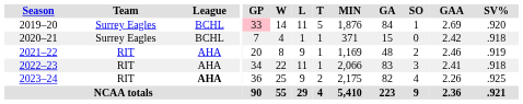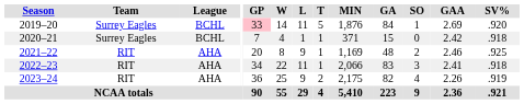2021–22 | SV%: .919 -> .925
2023–24 | League: bold -> normal
2023–24 | SV%: .925 -> .919
